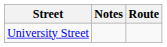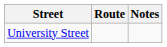columns swapped: Route <-> Notes
